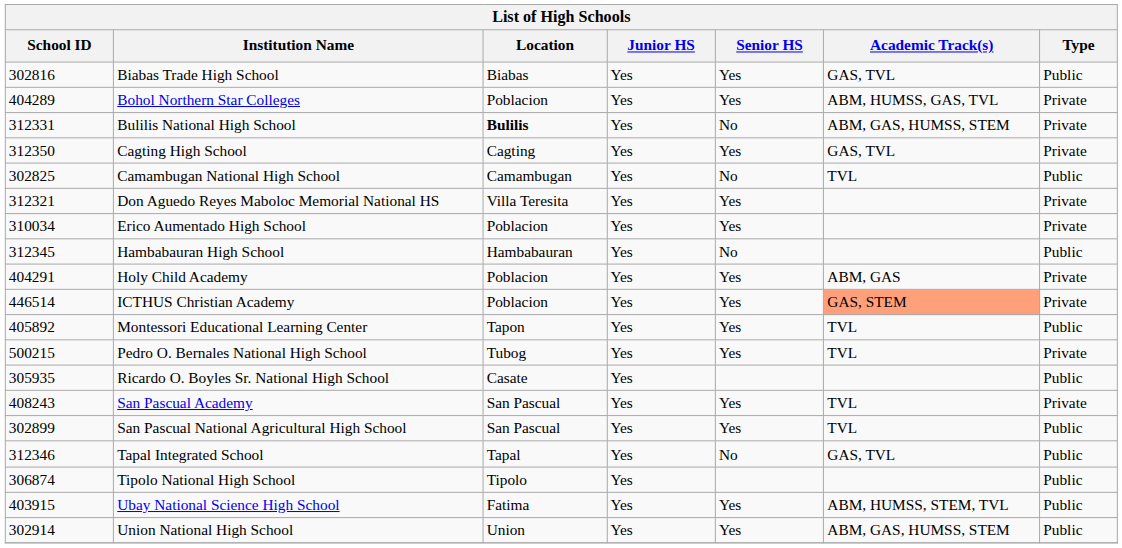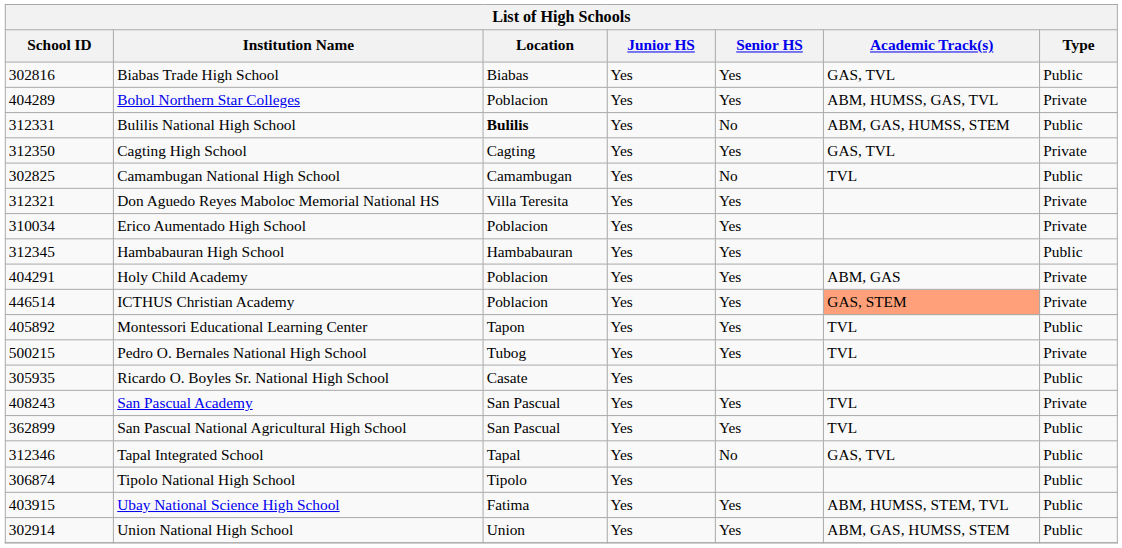Bulilis National High School | Type: Private -> Public
Hambabauran High School | Senior HS: No -> Yes
San Pascual National Agricultural High School | School ID: 302899 -> 362899
